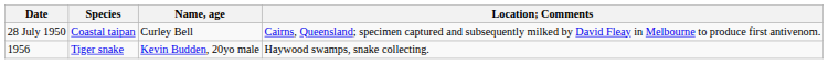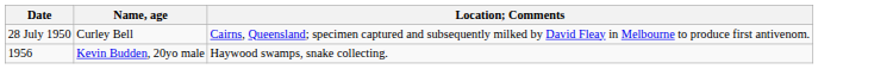- column: Species | Coastal taipan | Tiger snake
